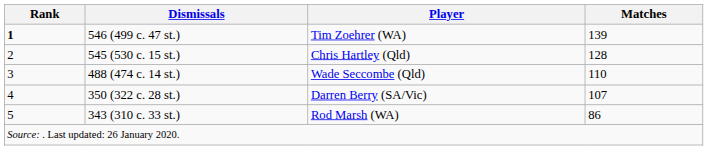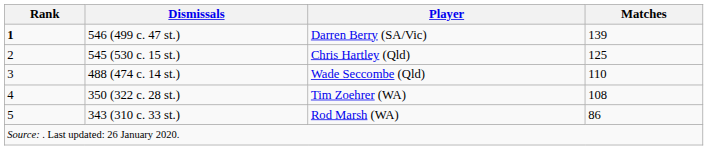546 (499 c. 47 st.) | Player: Tim Zoehrer (WA) -> Darren Berry (SA/Vic)
545 (530 c. 15 st.) | Matches: 128 -> 125
350 (322 c. 28 st.) | Player: Darren Berry (SA/Vic) -> Tim Zoehrer (WA)
350 (322 c. 28 st.) | Matches: 107 -> 108
